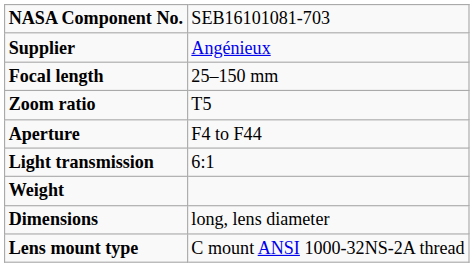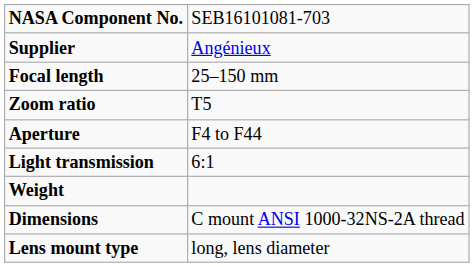Dimensions | column 2: long, lens diameter -> C mount ANSI 1000-32NS-2A thread
Lens mount type | column 2: C mount ANSI 1000-32NS-2A thread -> long, lens diameter
